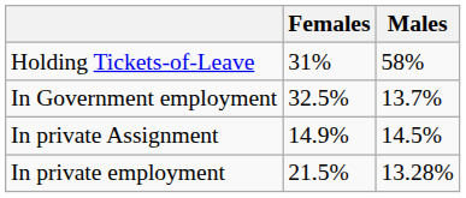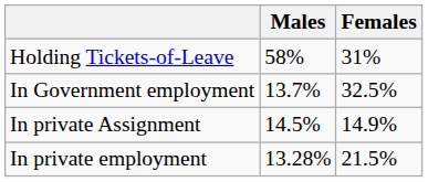columns swapped: Males <-> Females
